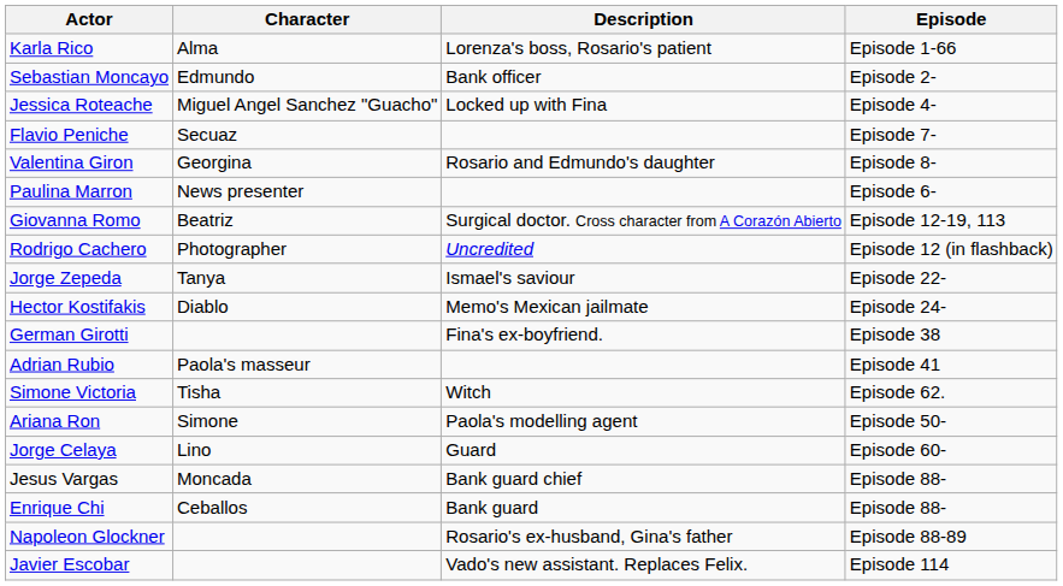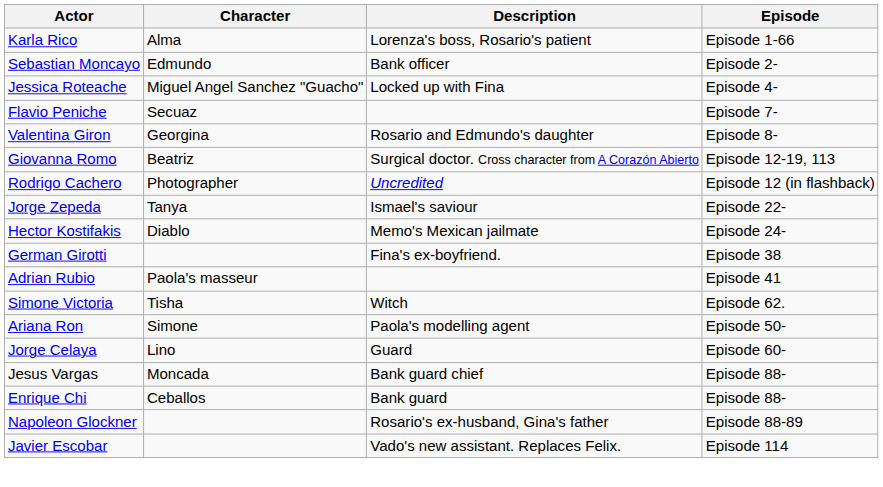- row: Paulina Marron | News presenter | Episode 6-
